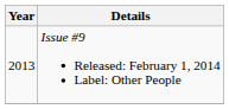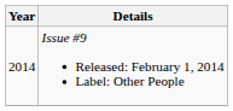Issue #9 Released: February 1, 2014 Label: Other People | Year: 2013 -> 2014
